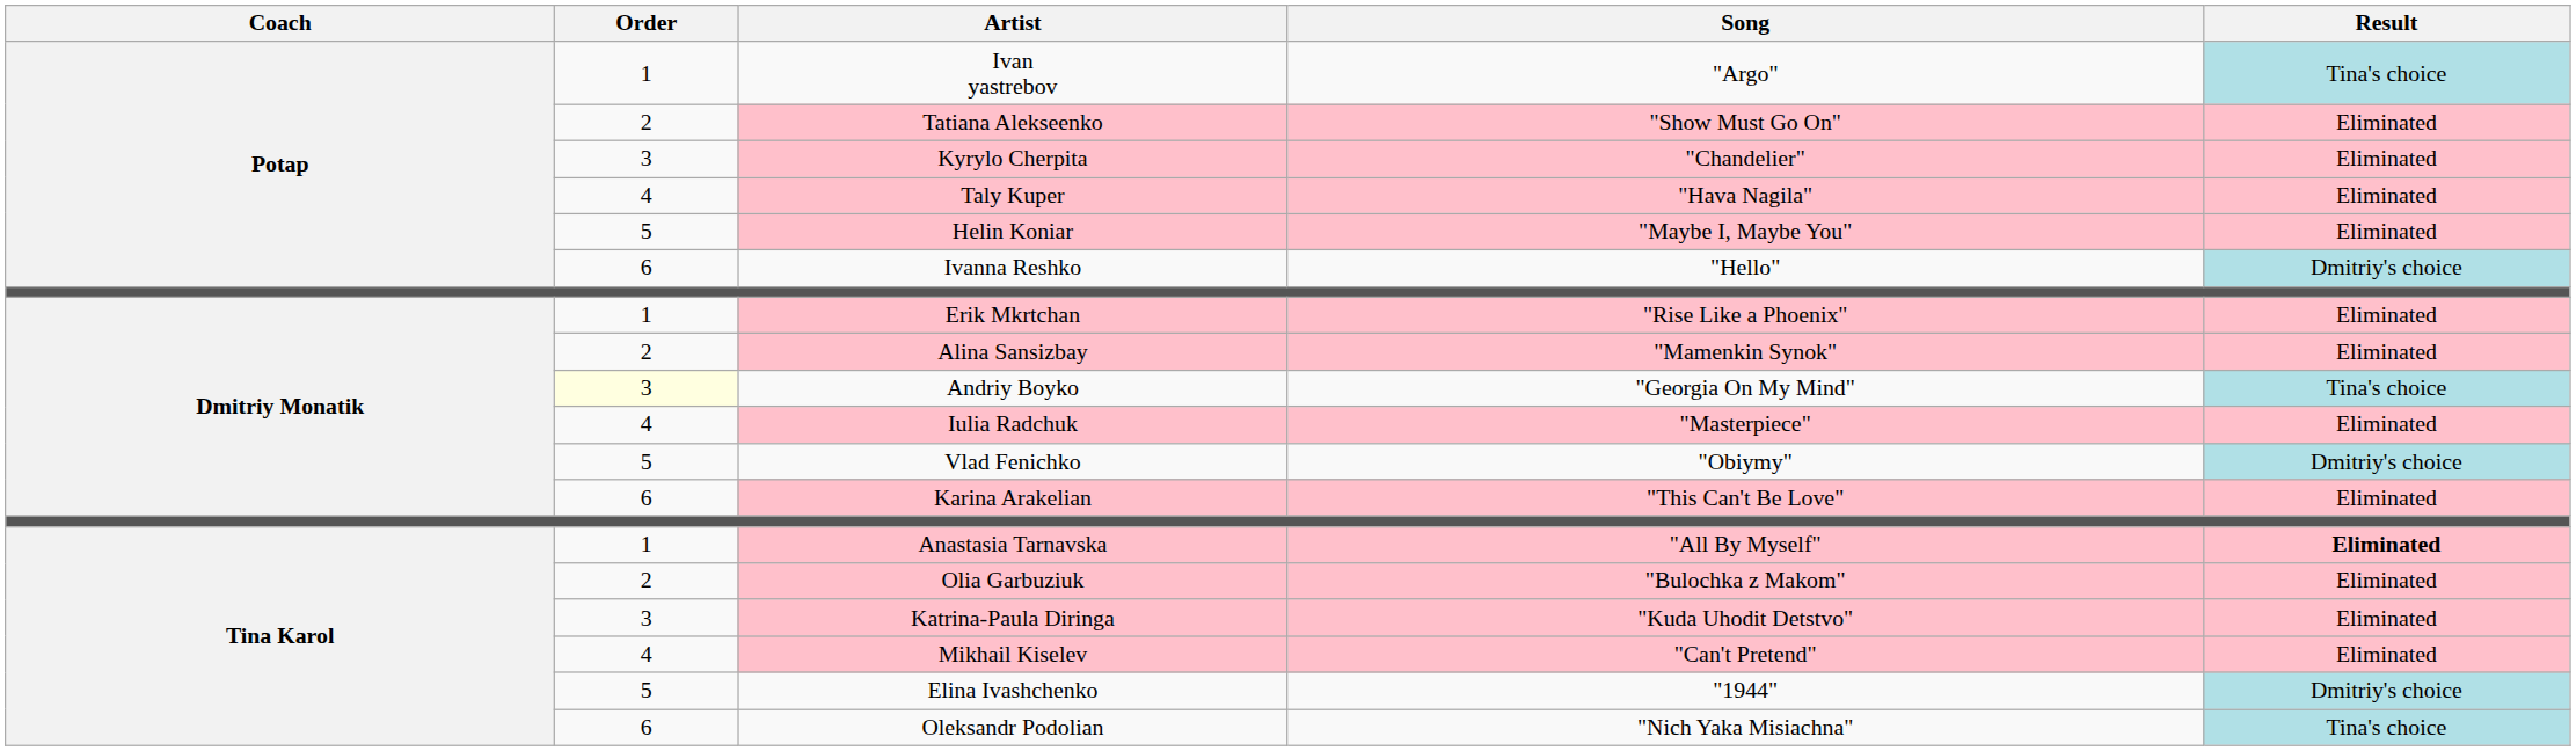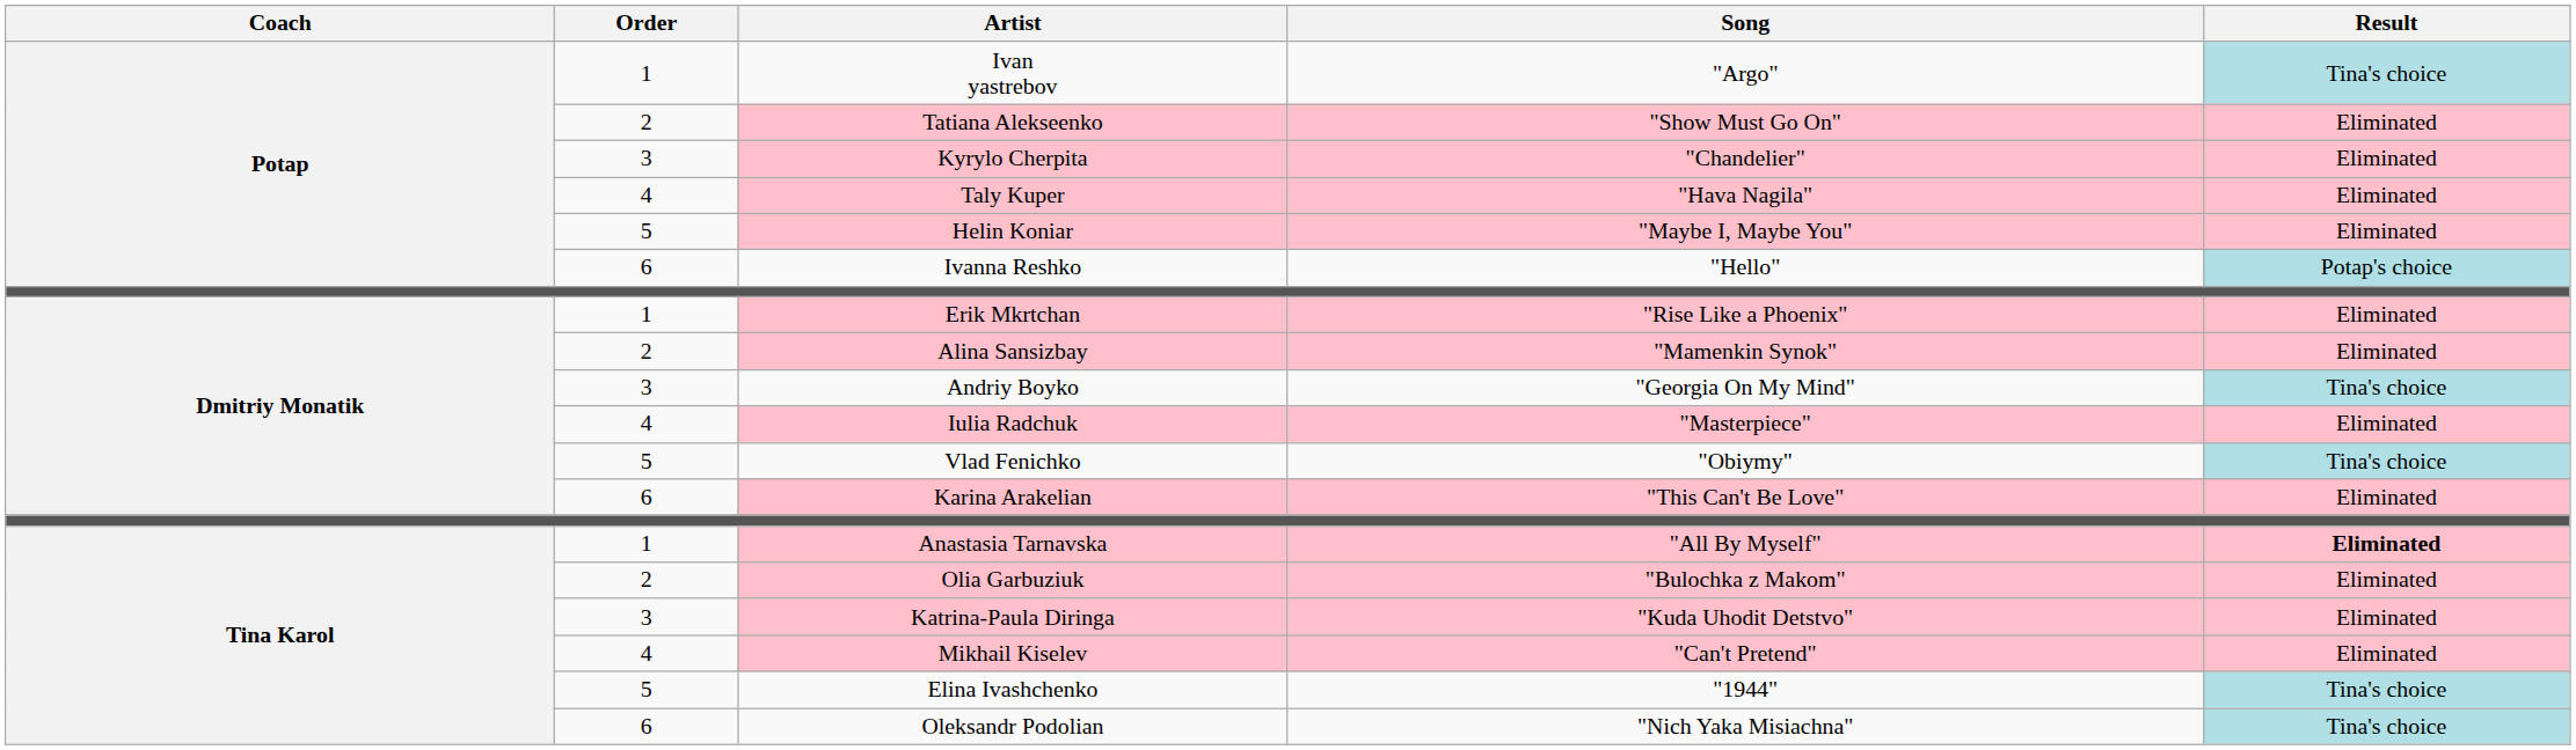Ivanna Reshko | Result: Dmitriy's choice -> Potap's choice
Andriy Boyko | Order: lightyellow background -> no background
Vlad Fenichko | Result: Dmitriy's choice -> Tina's choice
Elina Ivashchenko | Result: Dmitriy's choice -> Tina's choice
